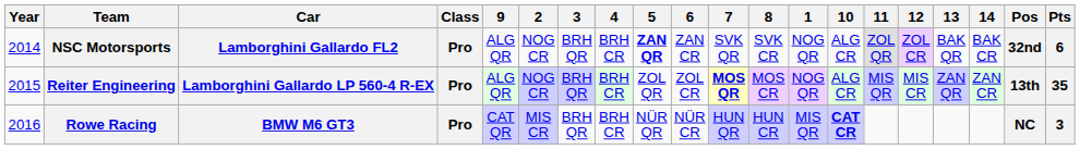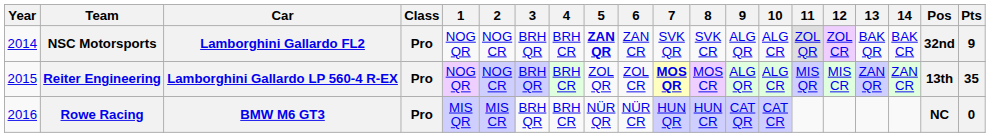columns swapped: 1 <-> 9
NSC Motorsports | Pts: 6 -> 9
Rowe Racing | 10: bold -> normal
Rowe Racing | Pts: 3 -> 0
